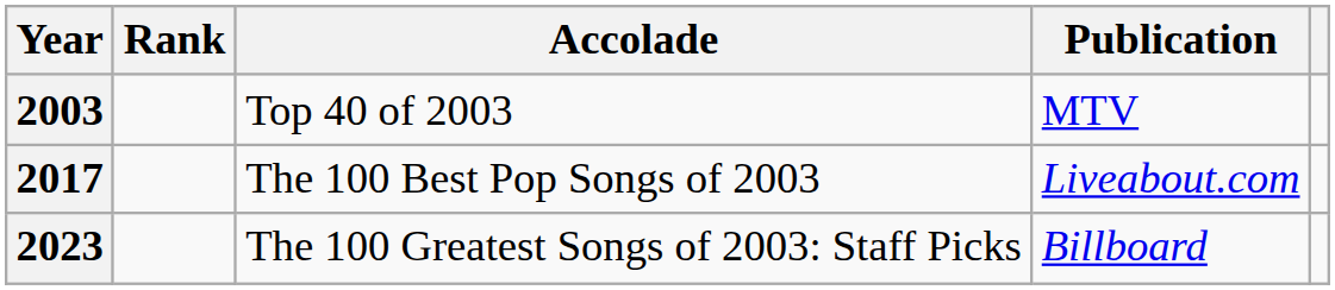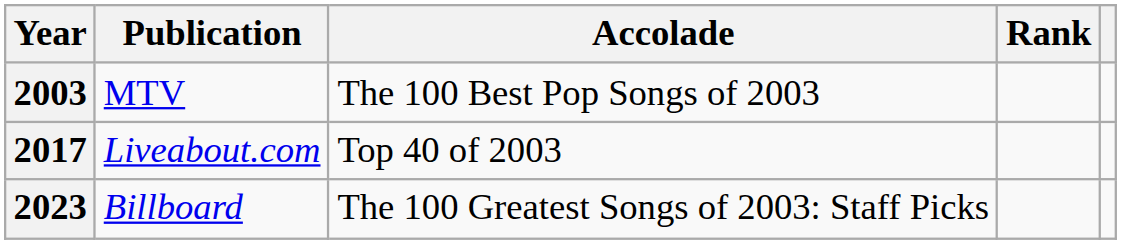columns swapped: Publication <-> Rank
2003 | Accolade: Top 40 of 2003 -> The 100 Best Pop Songs of 2003
2017 | Accolade: The 100 Best Pop Songs of 2003 -> Top 40 of 2003
